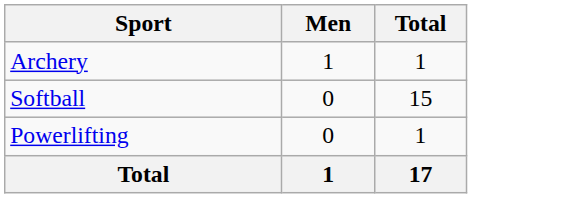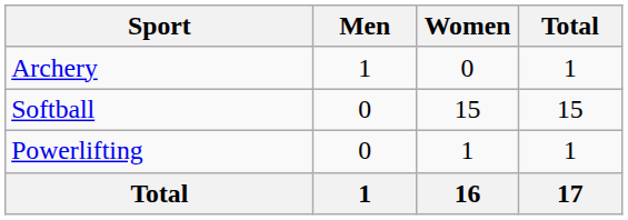+ column: Women | 0 | 15 | 1 | 16
